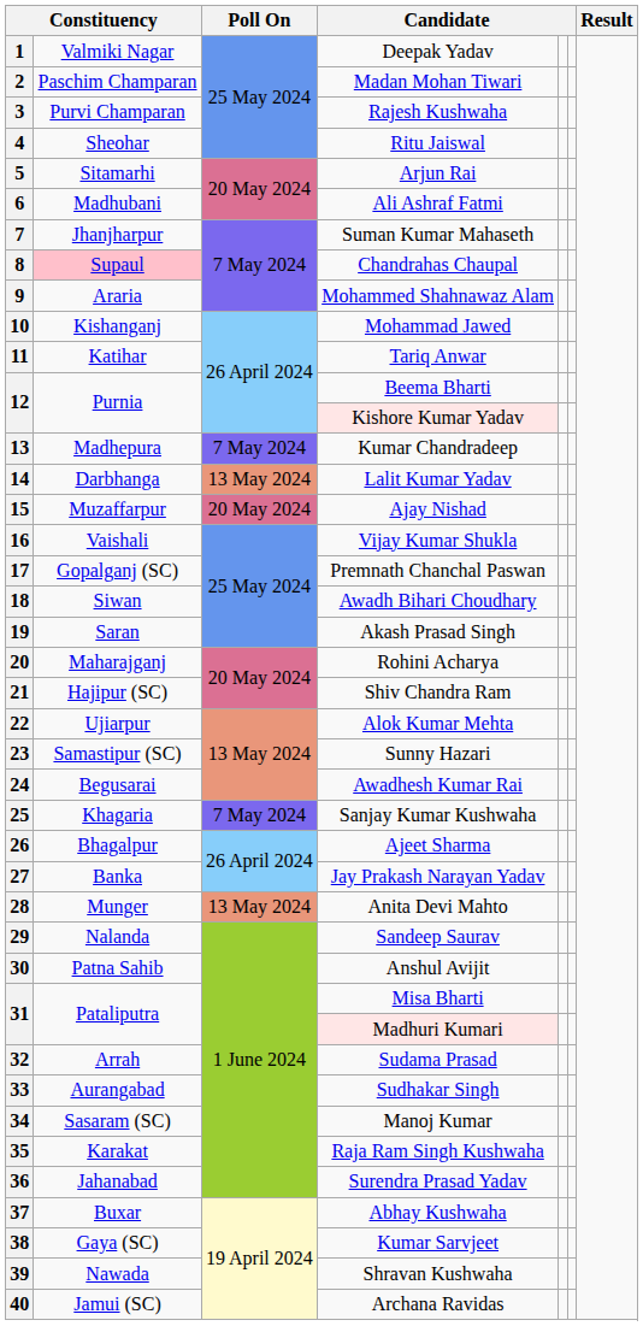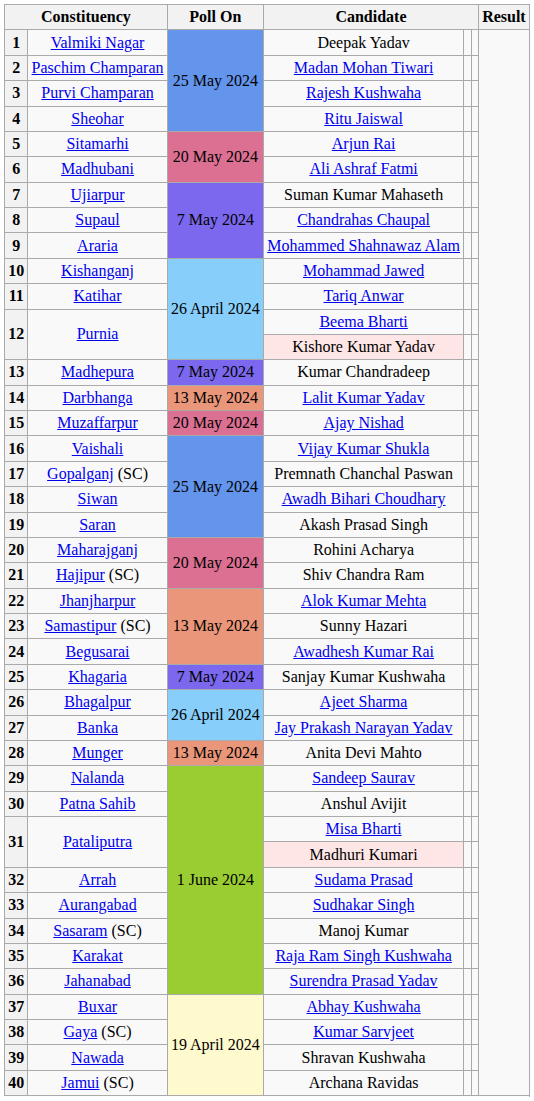7 | column 2: Jhanjharpur -> Ujiarpur
8 | column 2: pink background -> no background
22 | column 2: Ujiarpur -> Jhanjharpur
